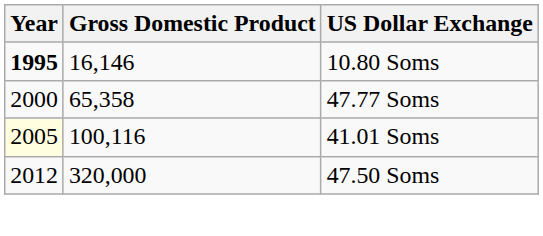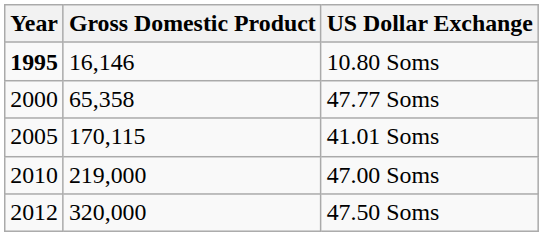41.01 Soms | Year: lightyellow background -> no background
41.01 Soms | Gross Domestic Product: 100,116 -> 170,115
+ row: 2010 | 219,000 | 47.00 Soms
